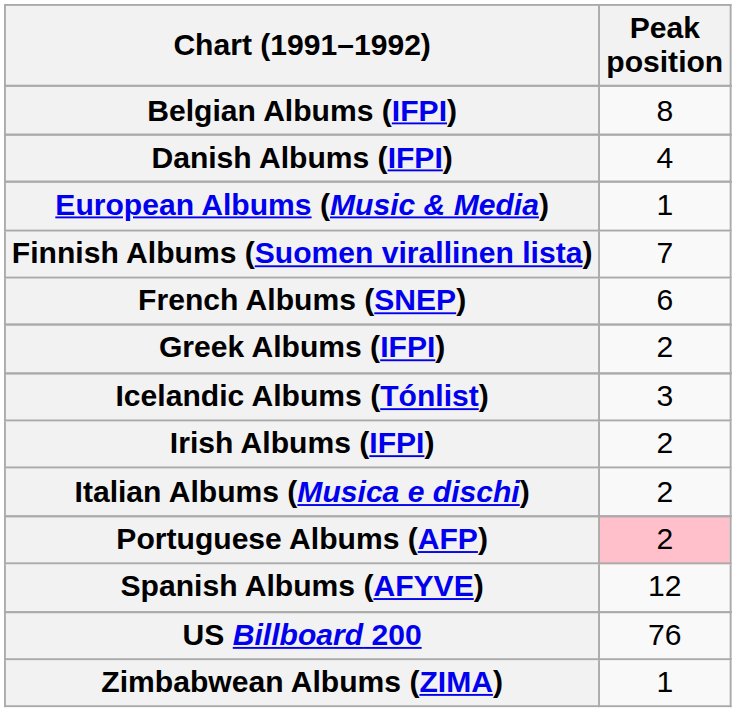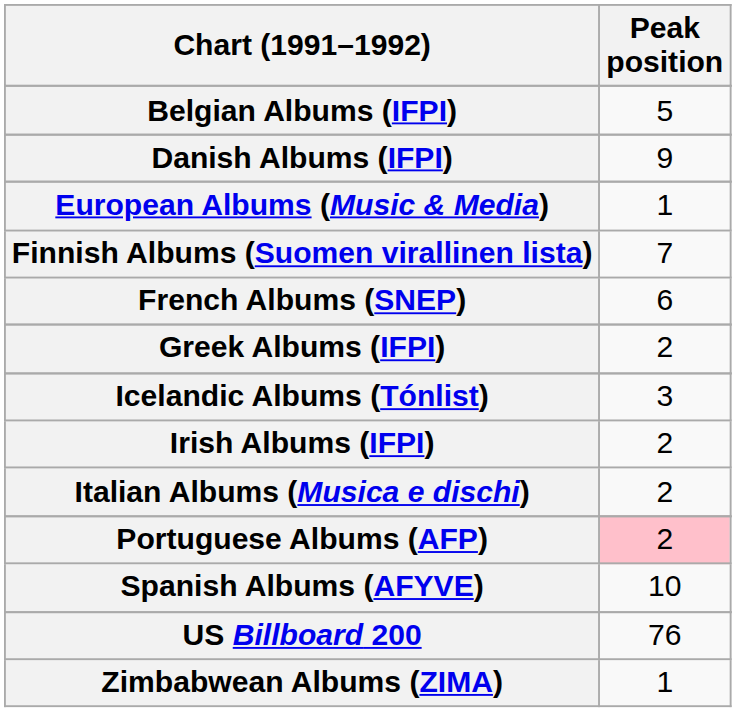Belgian Albums (IFPI) | Peak position: 8 -> 5
Danish Albums (IFPI) | Peak position: 4 -> 9
Spanish Albums (AFYVE) | Peak position: 12 -> 10
